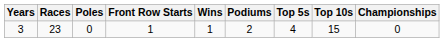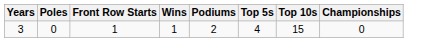- column: Races | 23
